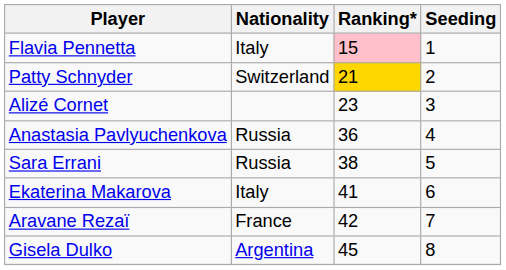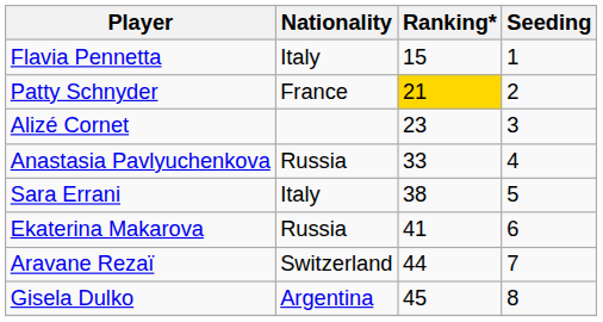Flavia Pennetta | Ranking*: pink background -> no background
Patty Schnyder | Nationality: Switzerland -> France
Anastasia Pavlyuchenkova | Ranking*: 36 -> 33
Sara Errani | Nationality: Russia -> Italy
Ekaterina Makarova | Nationality: Italy -> Russia
Aravane Rezaï | Nationality: France -> Switzerland
Aravane Rezaï | Ranking*: 42 -> 44
